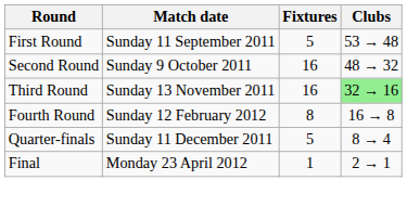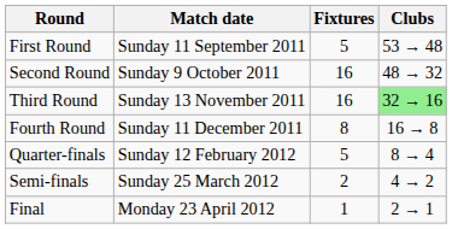Fourth Round | Match date: Sunday 12 February 2012 -> Sunday 11 December 2011
Quarter-finals | Match date: Sunday 11 December 2011 -> Sunday 12 February 2012
+ row: Semi-finals | Sunday 25 March 2012 | 2 | 4 → 2
